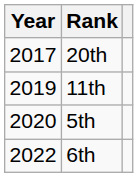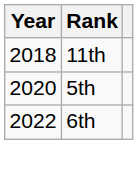- row: 2017 | 20th
11th | Year: 2019 -> 2018
